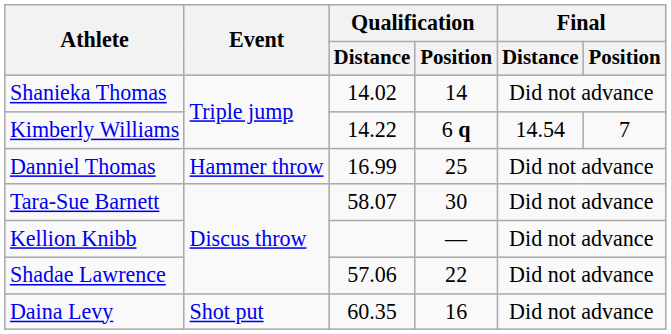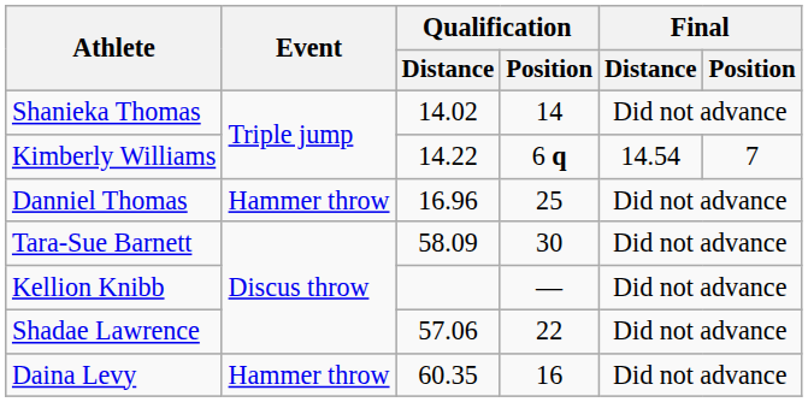Danniel Thomas | Qualification / Distance: 16.99 -> 16.96
Tara-Sue Barnett | Qualification / Distance: 58.07 -> 58.09
Daina Levy | Event: Shot put -> Hammer throw
